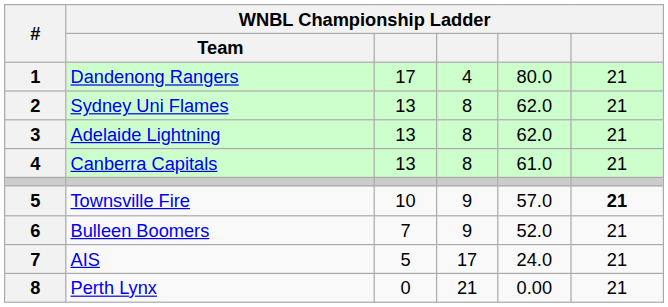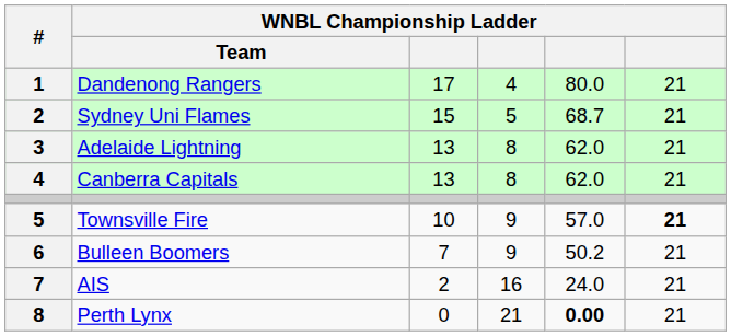Sydney Uni Flames | column 3: 13 -> 15
Sydney Uni Flames | column 4: 8 -> 5
Sydney Uni Flames | column 5: 62.0 -> 68.7
Canberra Capitals | column 5: 61.0 -> 62.0
Bulleen Boomers | column 5: 52.0 -> 50.2
AIS | column 3: 5 -> 2
AIS | column 4: 17 -> 16
Perth Lynx | column 5: normal -> bold
